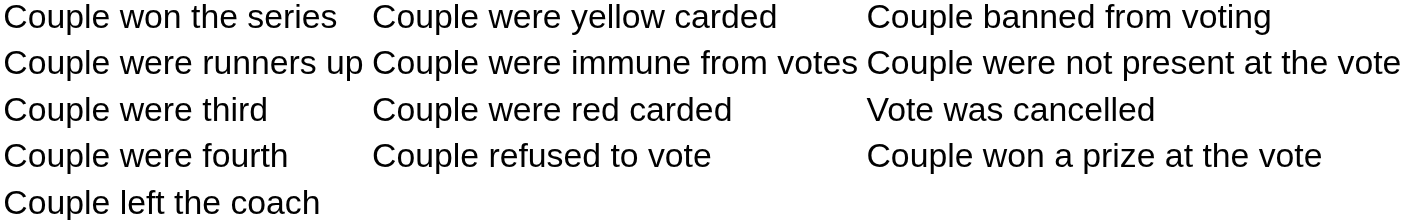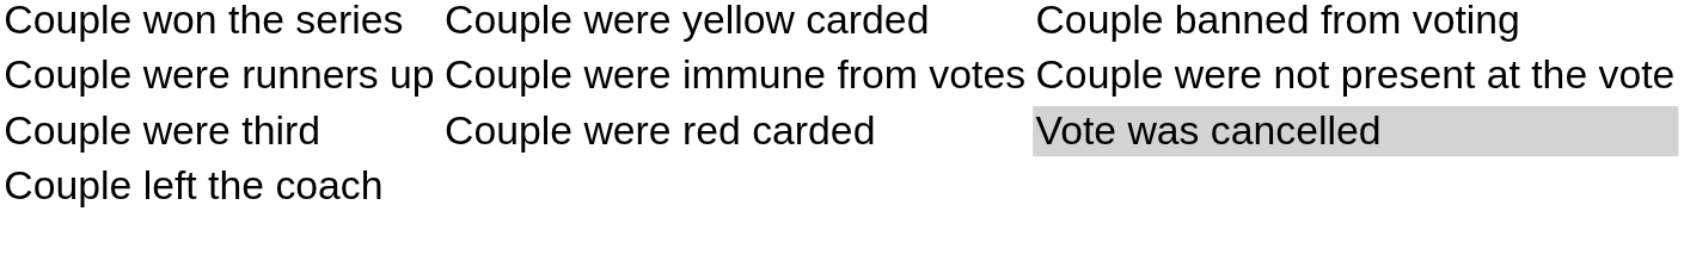Couple were third | column 3: no background -> lightgrey background
- row: Couple were fourth | Couple refused to vote | Couple won a prize at the vote
